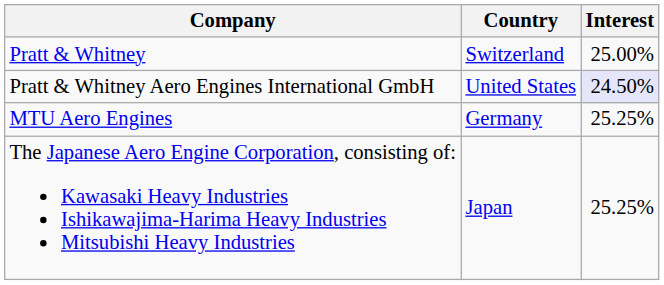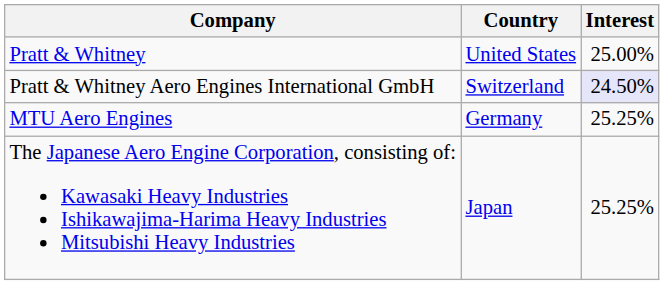Pratt & Whitney | Country: Switzerland -> United States
Pratt & Whitney Aero Engines International GmbH | Country: United States -> Switzerland
